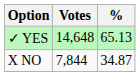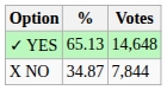columns swapped: Votes <-> %
